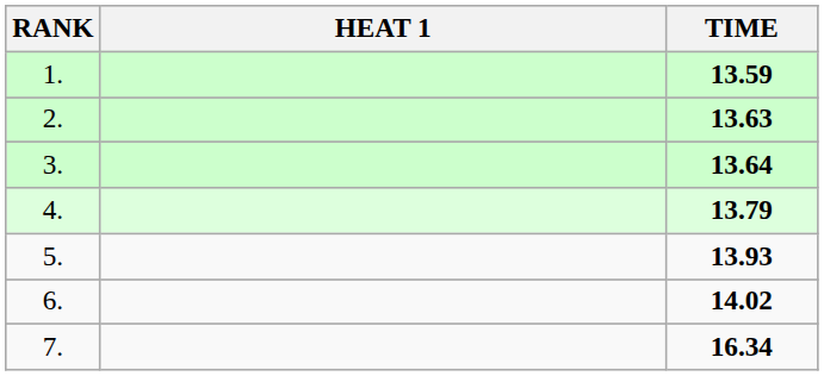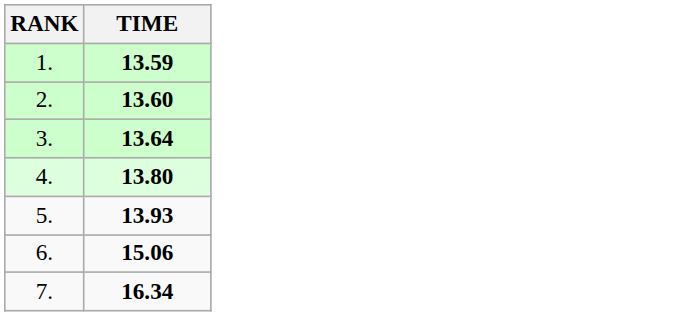- column: HEAT 1
2. | TIME: 13.63 -> 13.60
4. | TIME: 13.79 -> 13.80
6. | TIME: 14.02 -> 15.06
